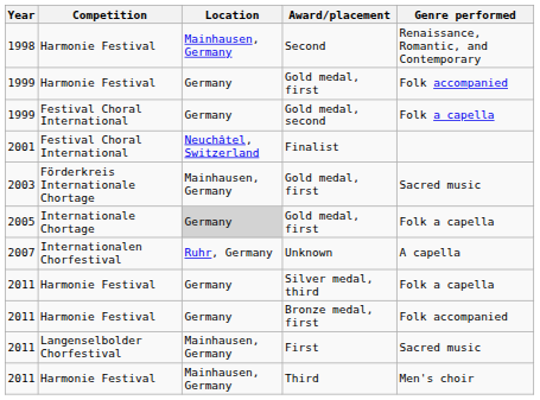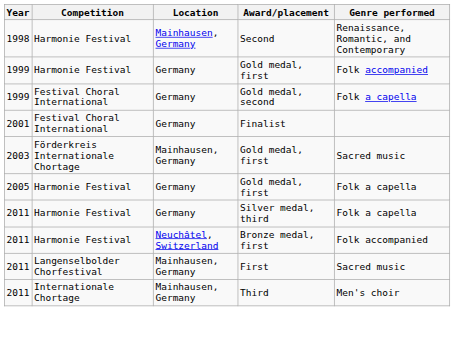Finalist | Location: Neuchâtel, Switzerland -> Germany
2005 / Gold medal, first | Competition: Internationale Chortage -> Harmonie Festival
2005 / Gold medal, first | Location: lightgrey background -> no background
- row: 2007 | Internationalen Chorfestival | Ruhr, Germany | Unknown | A capella
Bronze medal, first | Location: Germany -> Neuchâtel, Switzerland
Third | Competition: Harmonie Festival -> Internationale Chortage
